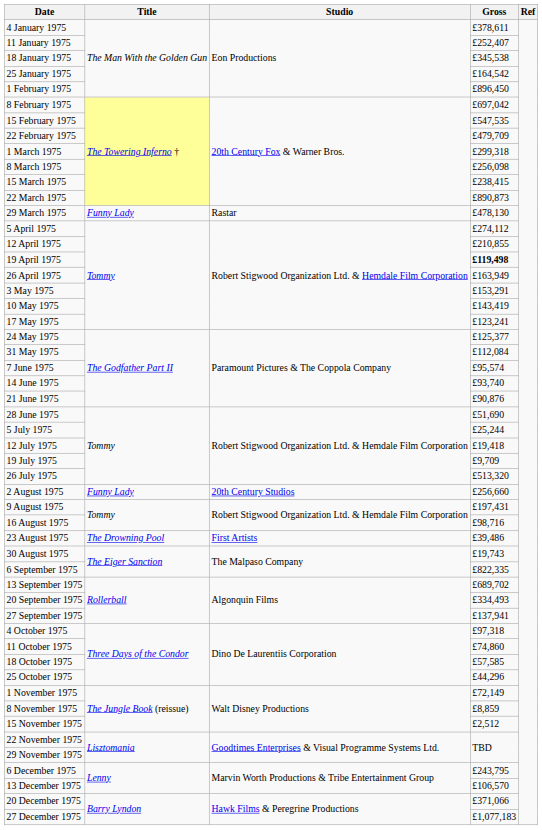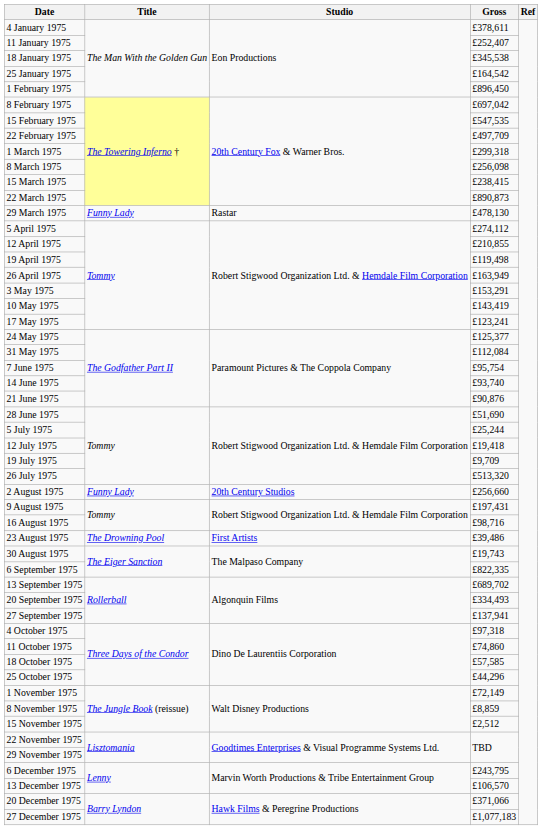22 February 1975 | Gross: £479,709 -> £497,709
19 April 1975 | Gross: bold -> normal
7 June 1975 | Gross: £95,574 -> £95,754
